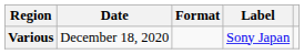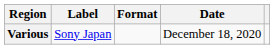columns swapped: Date <-> Label
